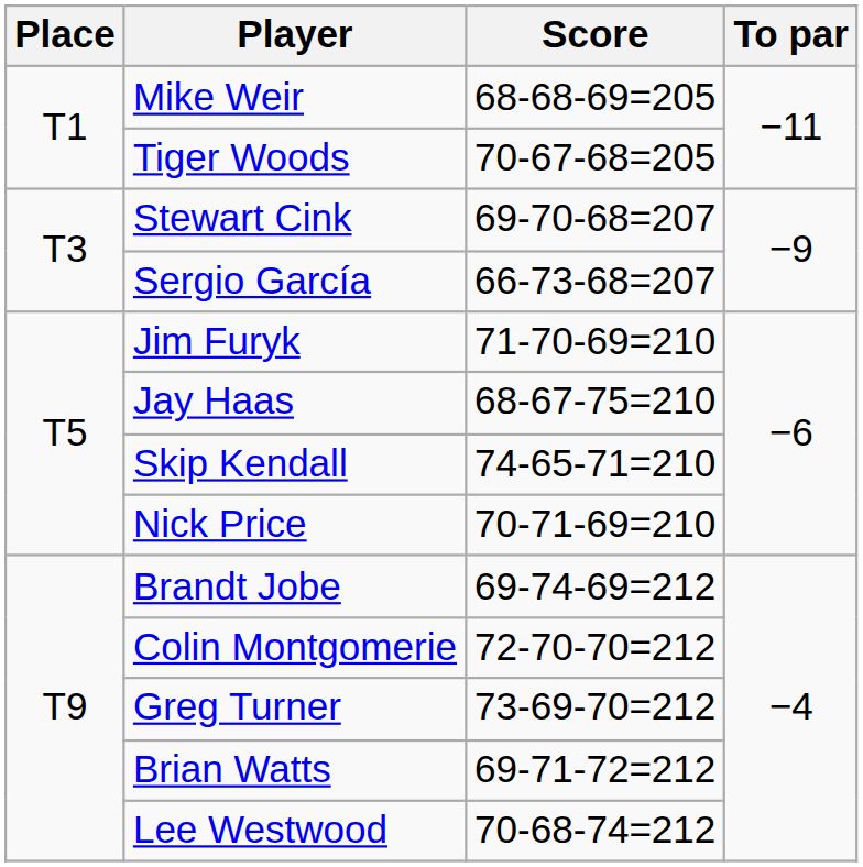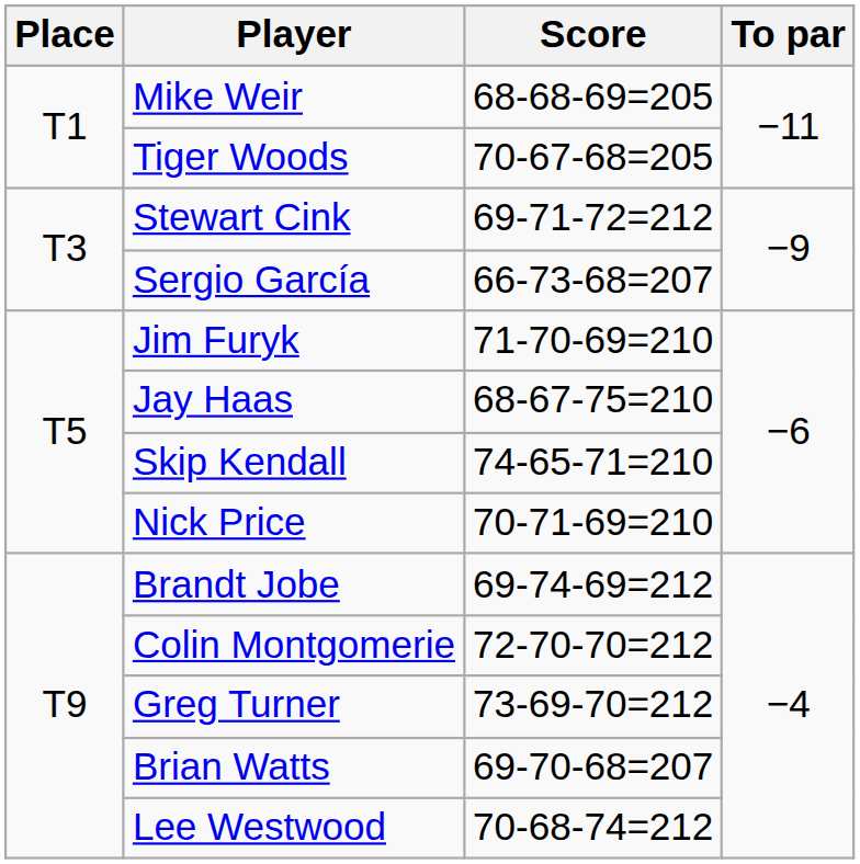Stewart Cink | Score: 69-70-68=207 -> 69-71-72=212
Brian Watts | Score: 69-71-72=212 -> 69-70-68=207
